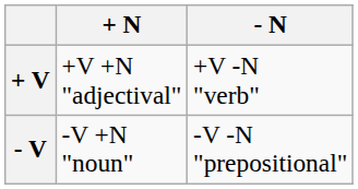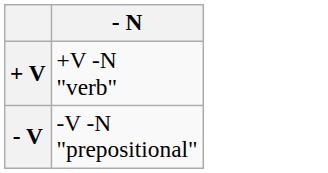- column: + N | +V +N "adjectival" | -V +N "noun"
